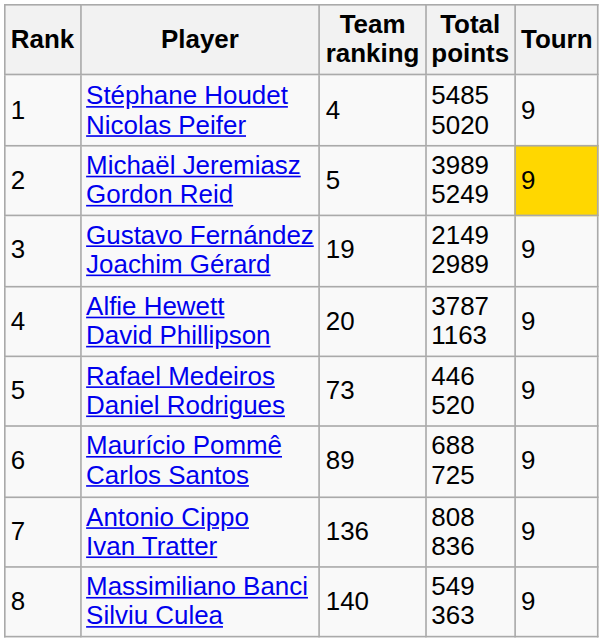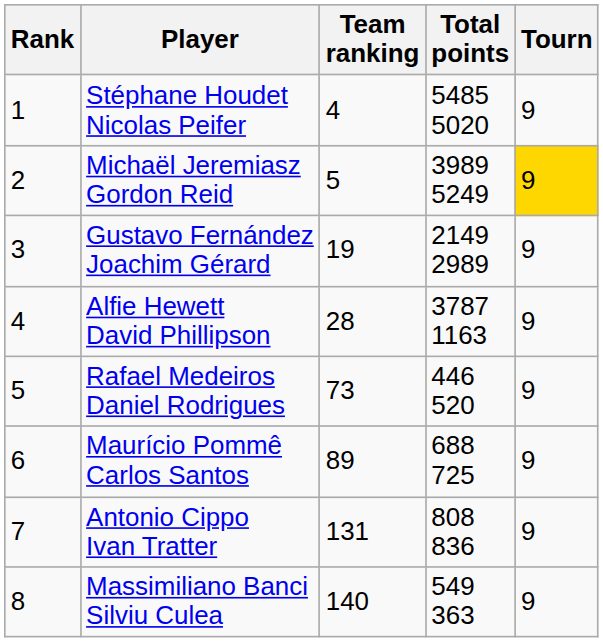Alfie Hewett David Phillipson | Team ranking: 20 -> 28
Antonio Cippo Ivan Tratter | Team ranking: 136 -> 131
